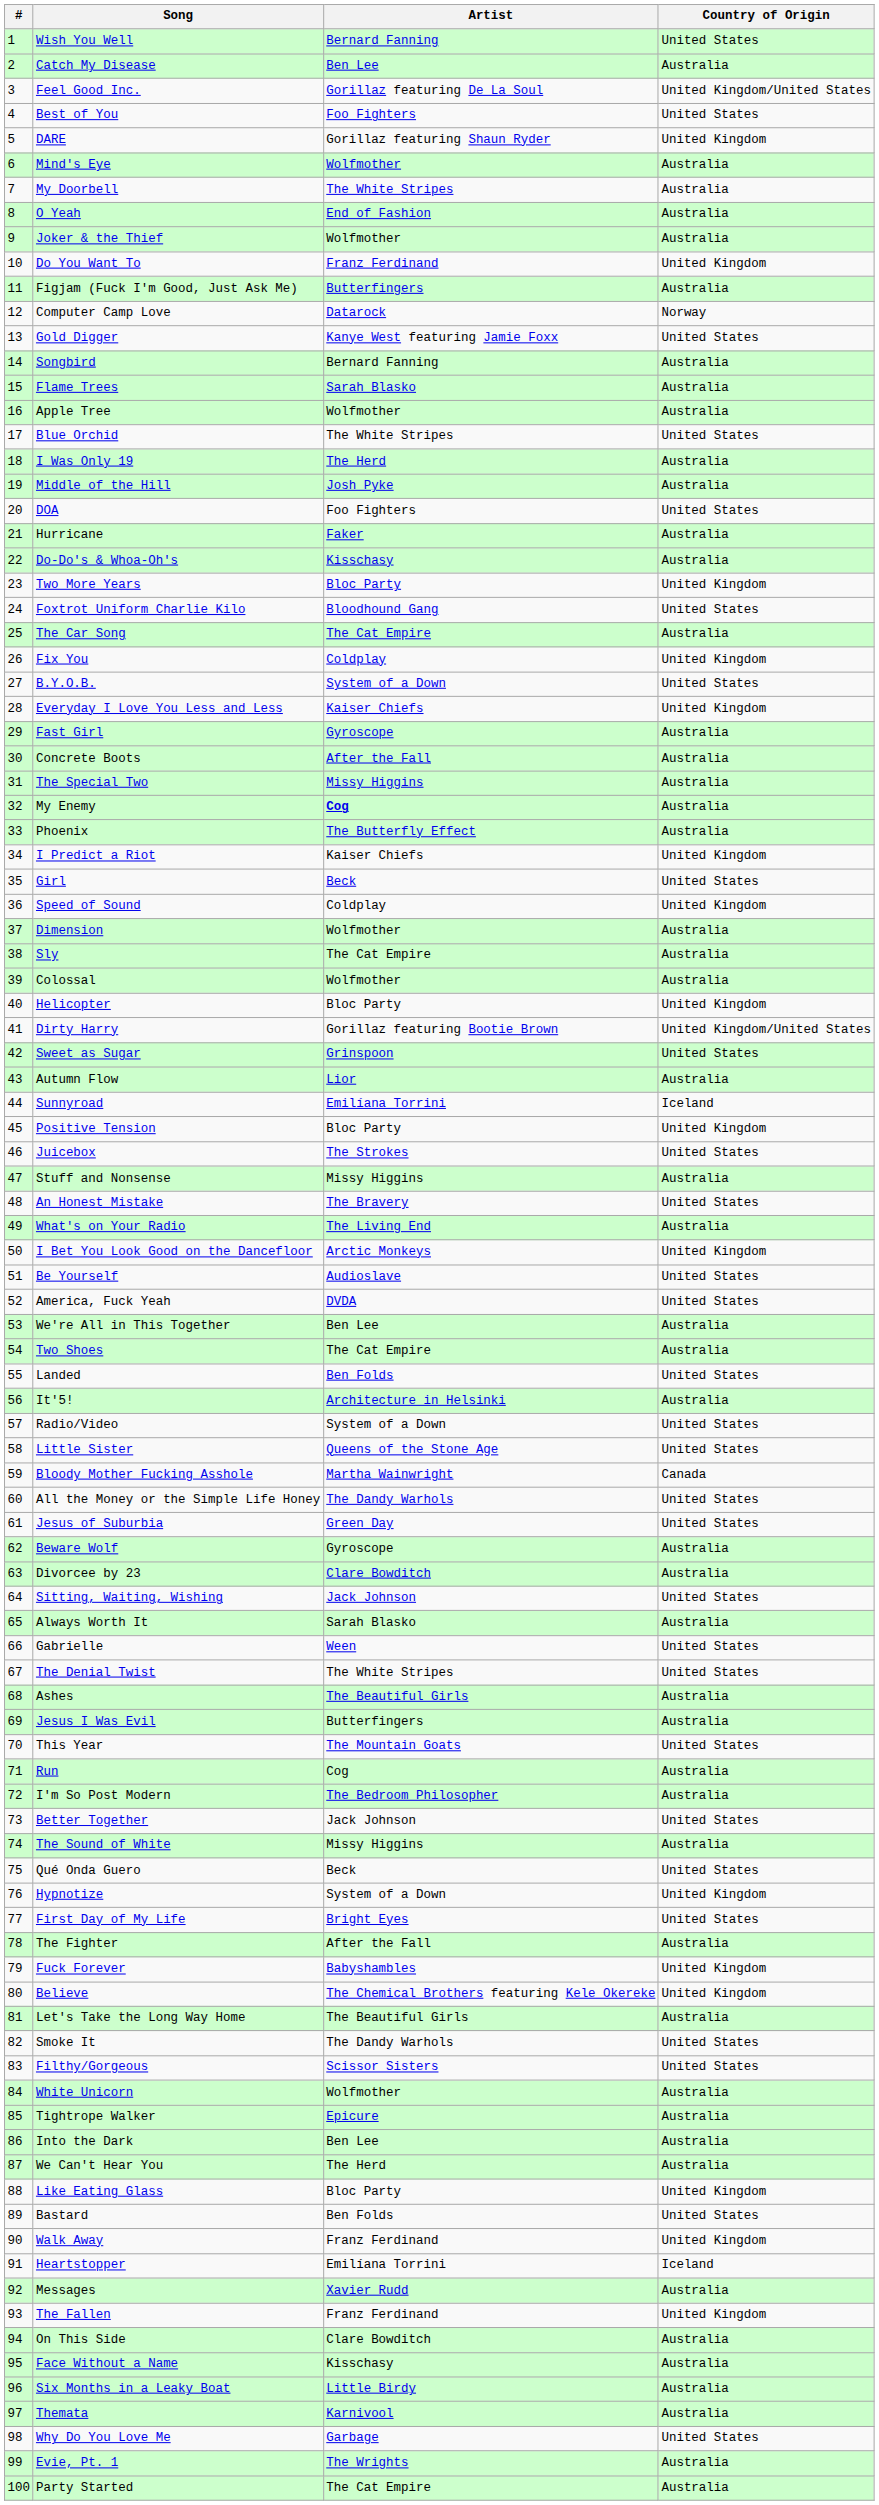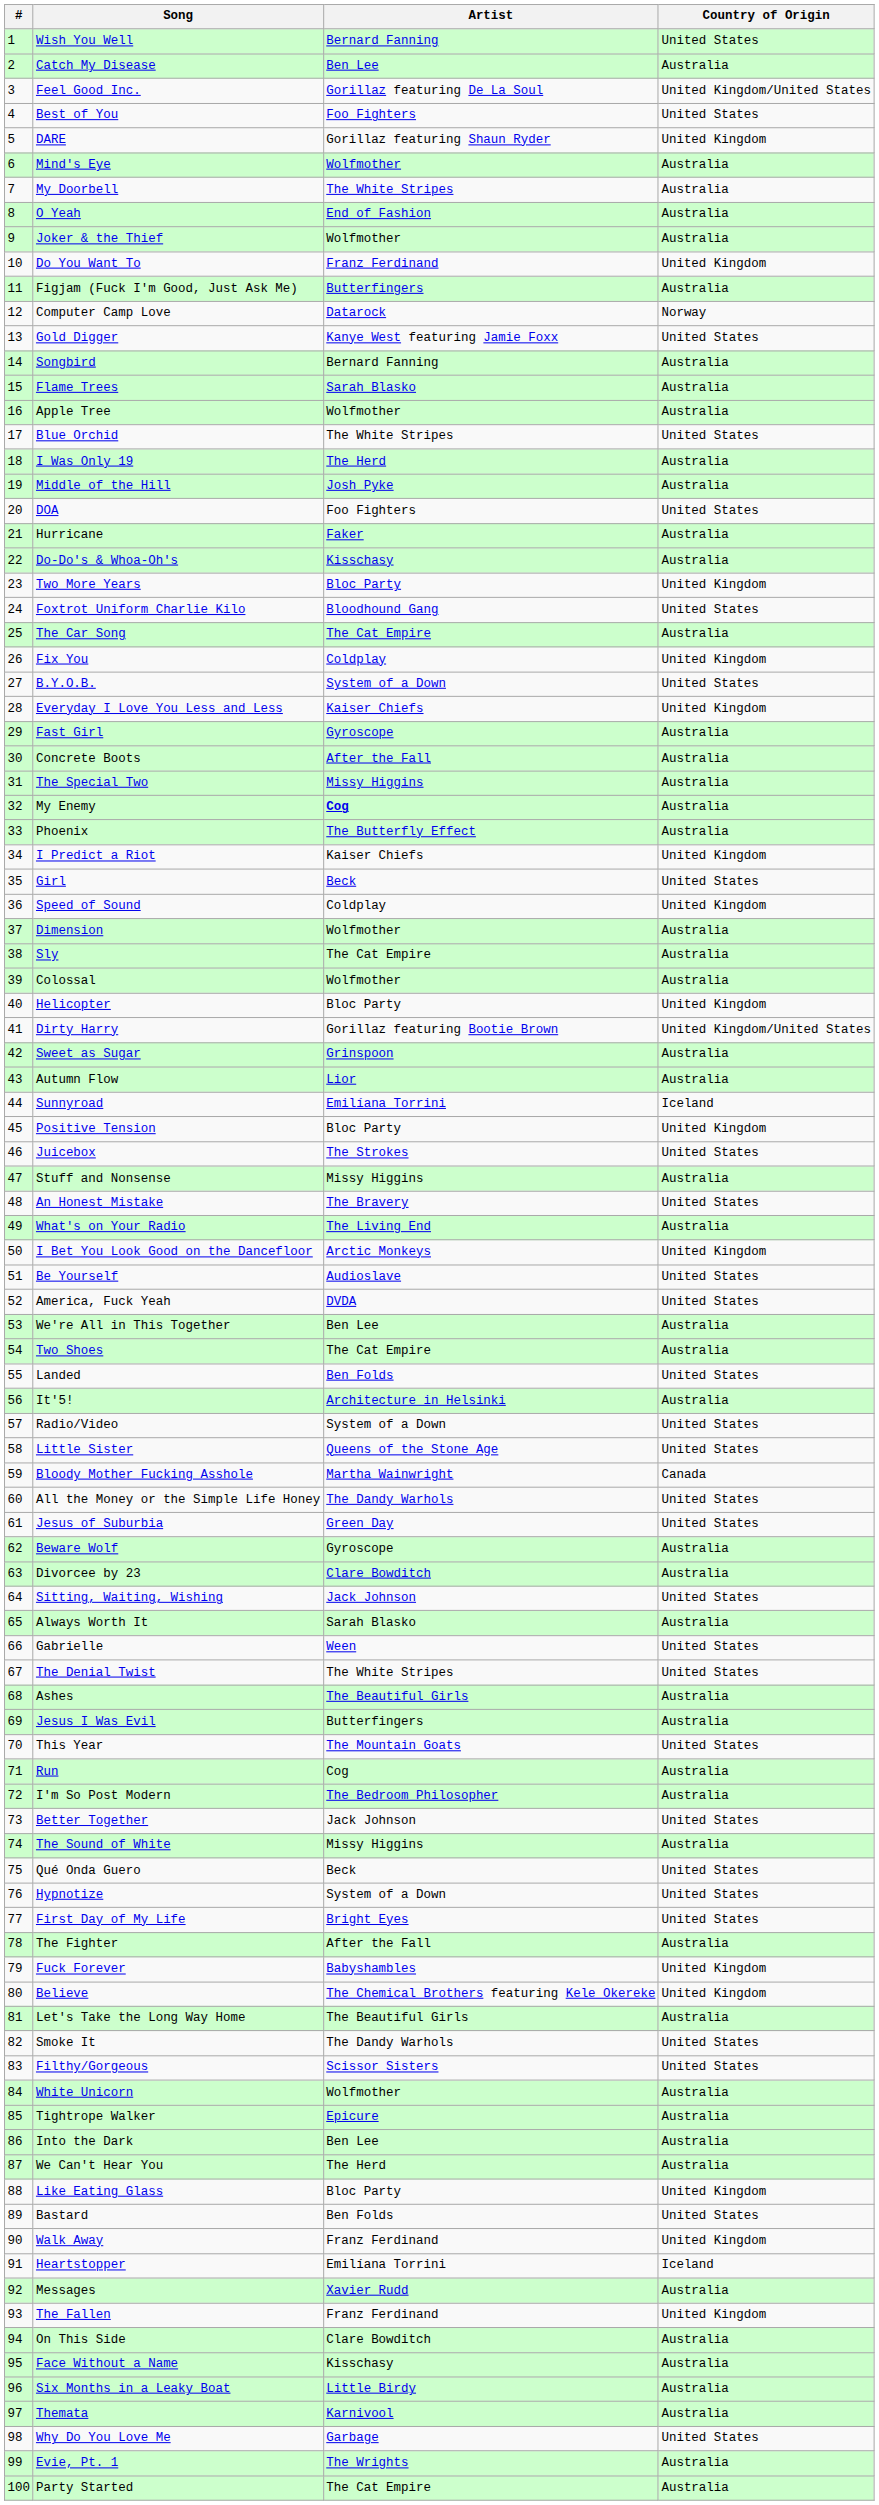Sweet as Sugar | Country of Origin: United States -> Australia
Hypnotize | Country of Origin: United Kingdom -> United States
